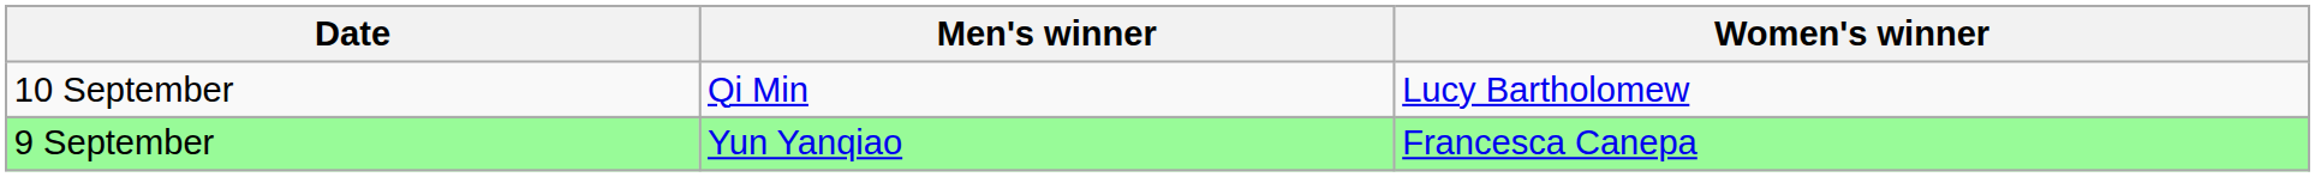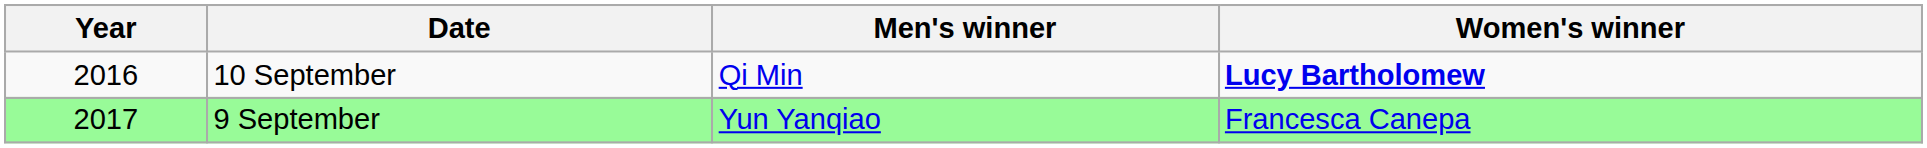+ column: Year | 2016 | 2017
10 September | Women's winner: normal -> bold
